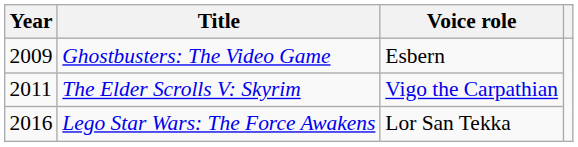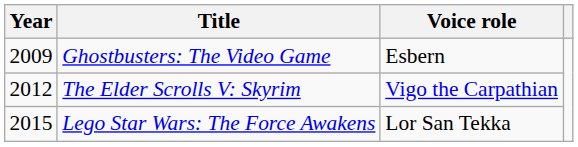The Elder Scrolls V: Skyrim | Year: 2011 -> 2012
Lego Star Wars: The Force Awakens | Year: 2016 -> 2015
